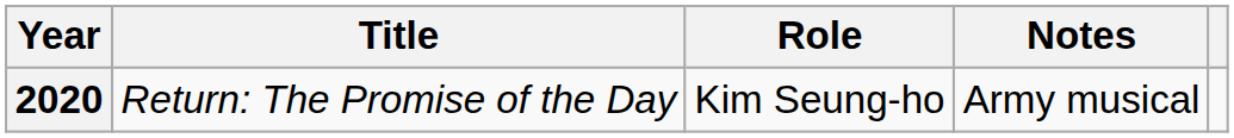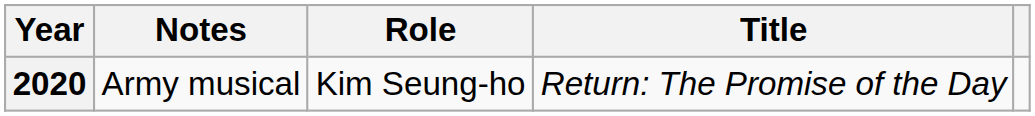columns swapped: Title <-> Notes
